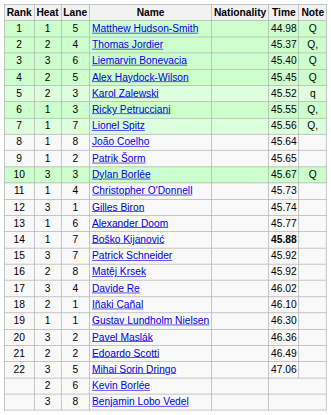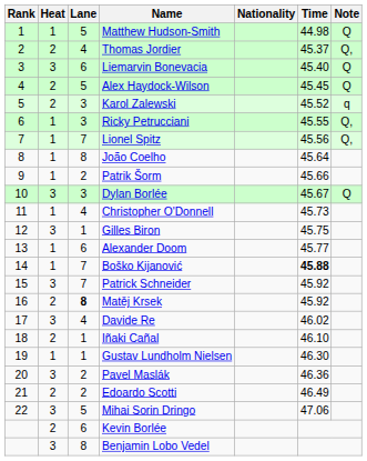Patrik Šorm | Time: 45.65 -> 45.66
Gilles Biron | Time: 45.74 -> 45.75
Matěj Krsek | Lane: normal -> bold
